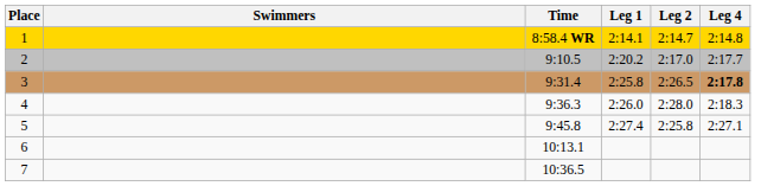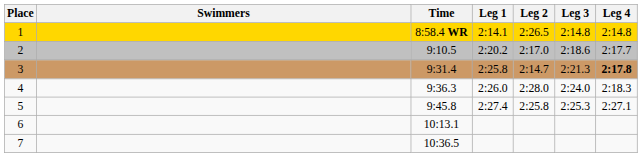+ column: Leg 3 | 2:14.8 | 2:18.6 | 2:21.3 | 2:24.0 | 2:25.3
1 | Leg 2: 2:14.7 -> 2:26.5
3 | Leg 2: 2:26.5 -> 2:14.7
